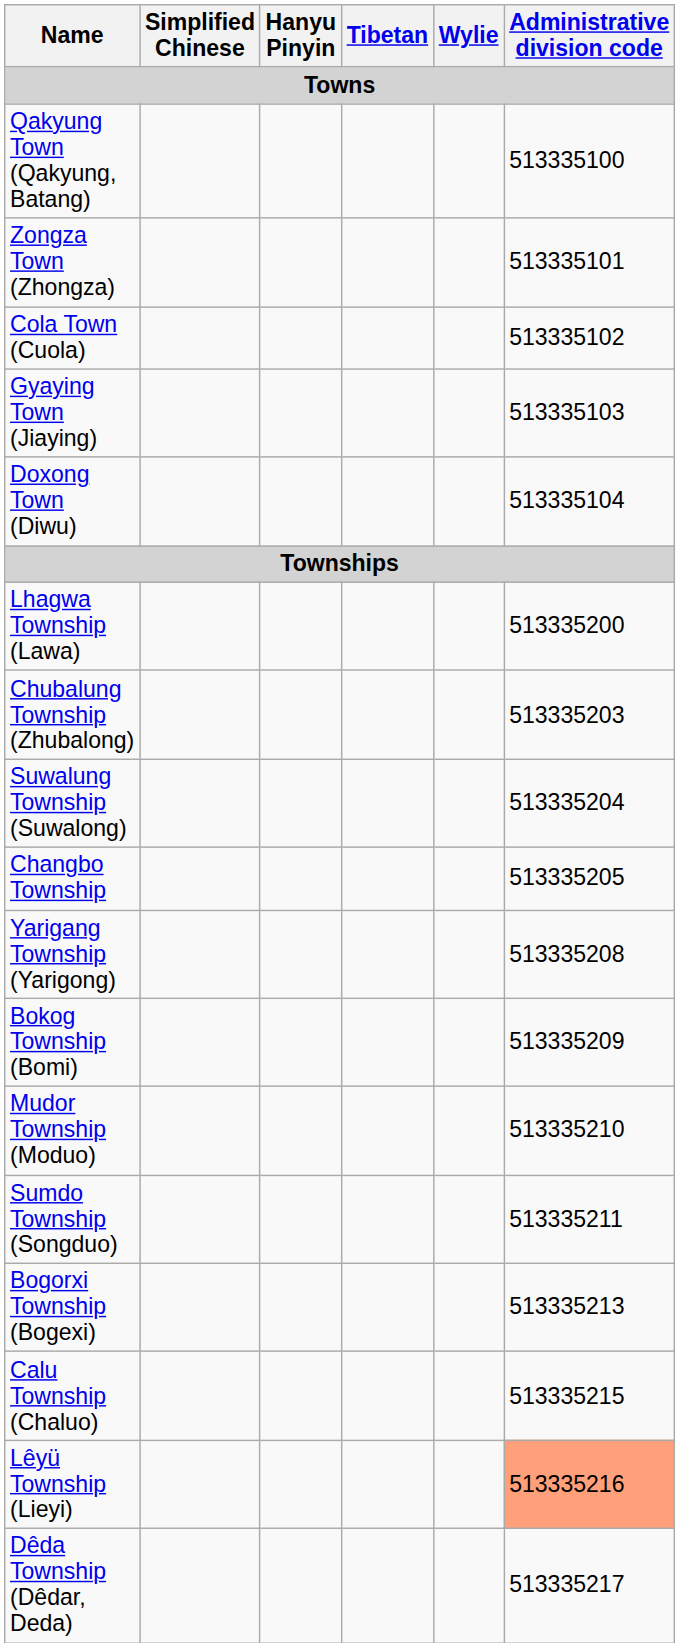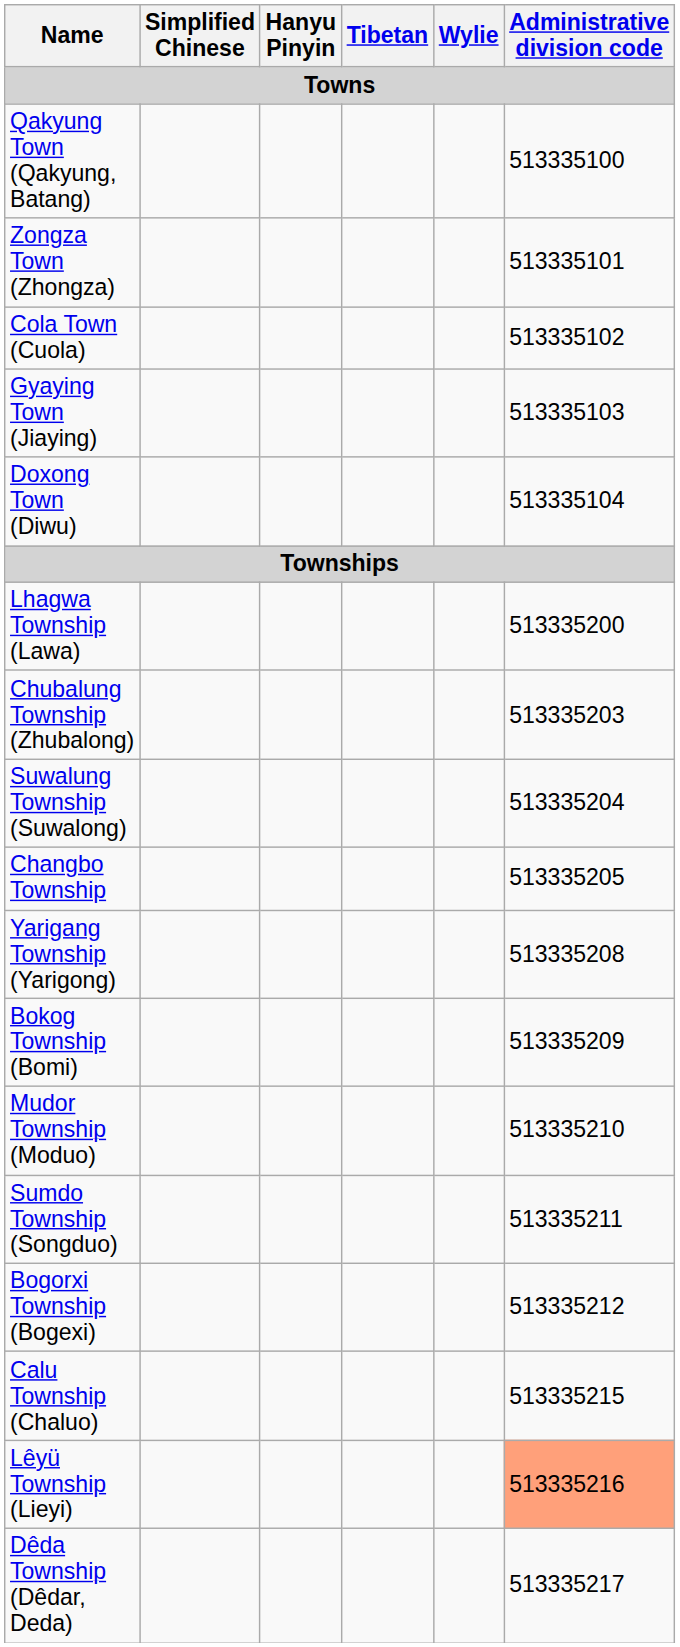Bogorxi Township (Bogexi) | Administrative division code: 513335213 -> 513335212
